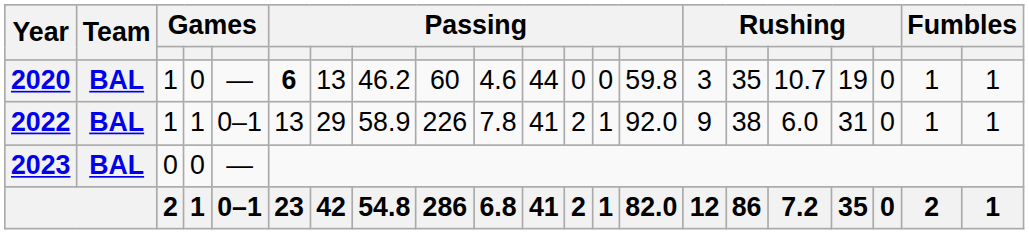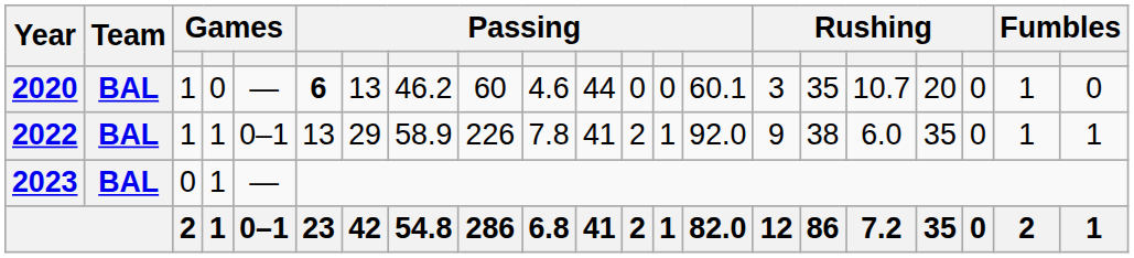2020 | column 14: 59.8 -> 60.1
2020 | column 18: 19 -> 20
2020 | column 21: 1 -> 0
2022 | column 18: 31 -> 35
2023 | column 4: 0 -> 1
